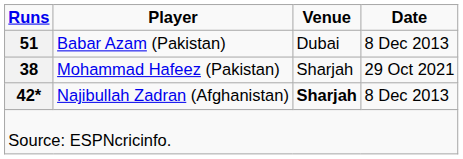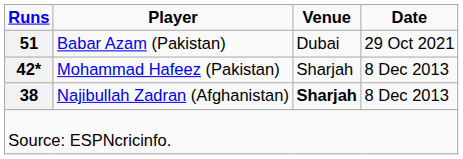Babar Azam (Pakistan) | Date: 8 Dec 2013 -> 29 Oct 2021
Mohammad Hafeez (Pakistan) | Runs: 38 -> 42*
Mohammad Hafeez (Pakistan) | Date: 29 Oct 2021 -> 8 Dec 2013
Najibullah Zadran (Afghanistan) | Runs: 42* -> 38
